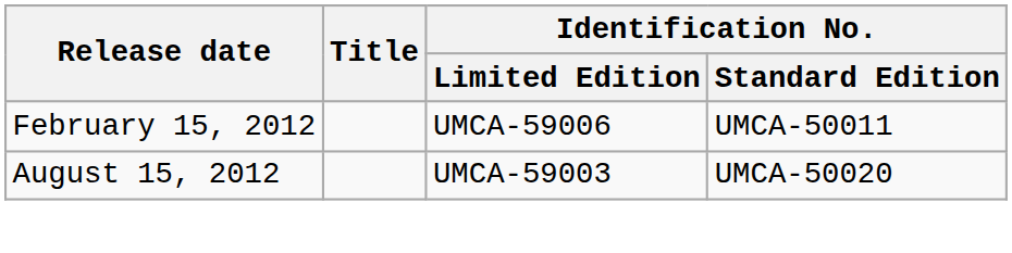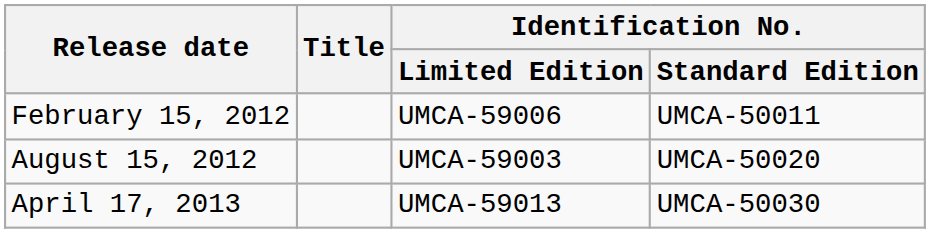+ row: April 17, 2013 | UMCA-59013 | UMCA-50030
